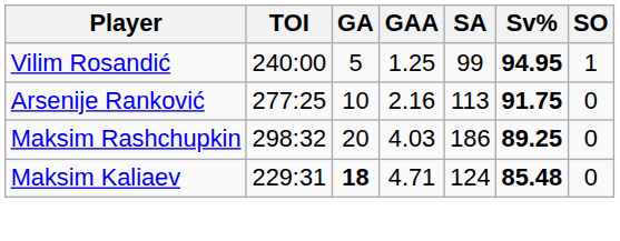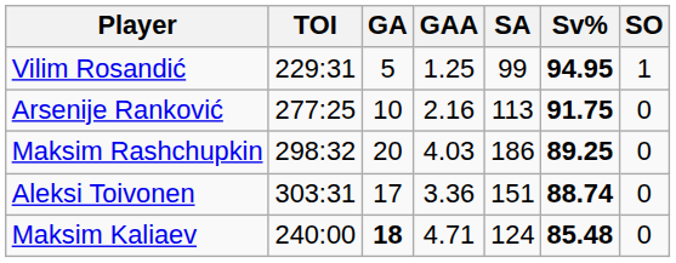Vilim Rosandić | TOI: 240:00 -> 229:31
+ row: Aleksi Toivonen | 303:31 | 17 | 3.36 | 151 | 88.74 | 0
Maksim Kaliaev | TOI: 229:31 -> 240:00
